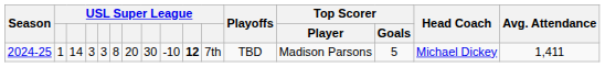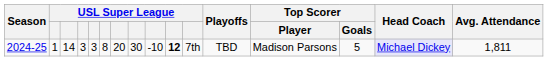2024-25 | Head Coach: no background -> lavender background
2024-25 | Avg. Attendance: 1,411 -> 1,811
